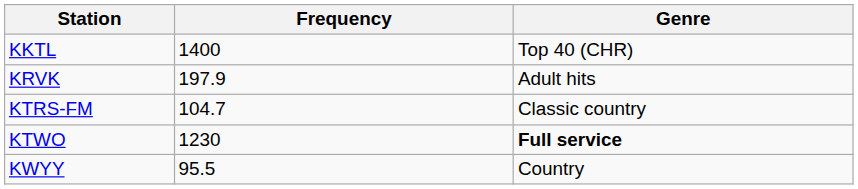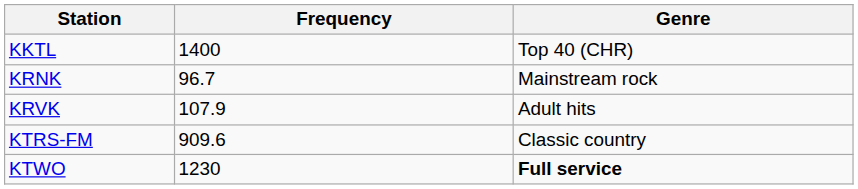+ row: KRNK | 96.7 | Mainstream rock
KRVK | Frequency: 197.9 -> 107.9
KTRS-FM | Frequency: 104.7 -> 909.6
- row: KWYY | 95.5 | Country
